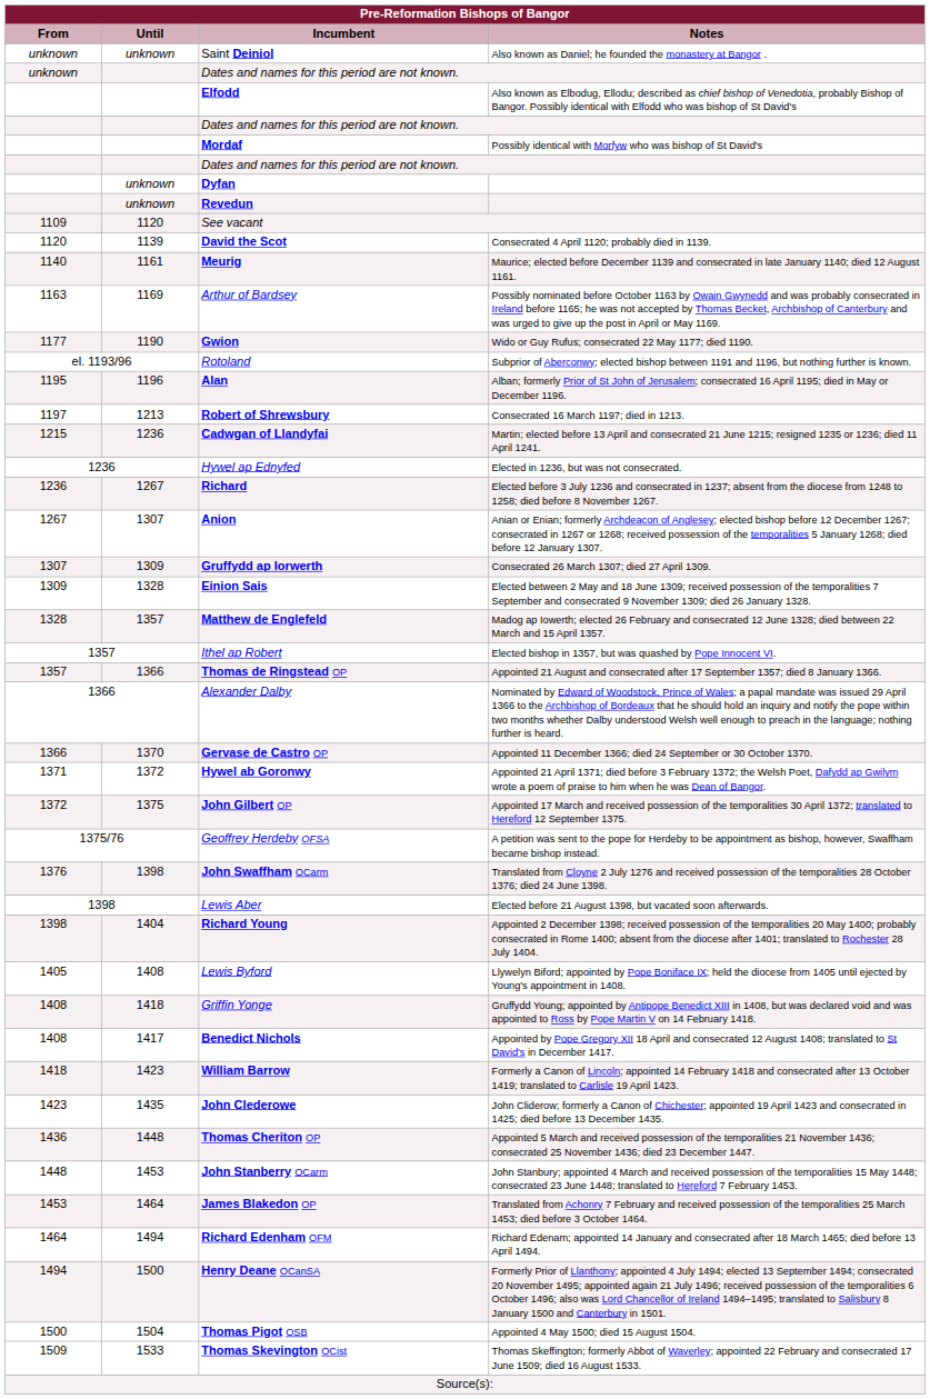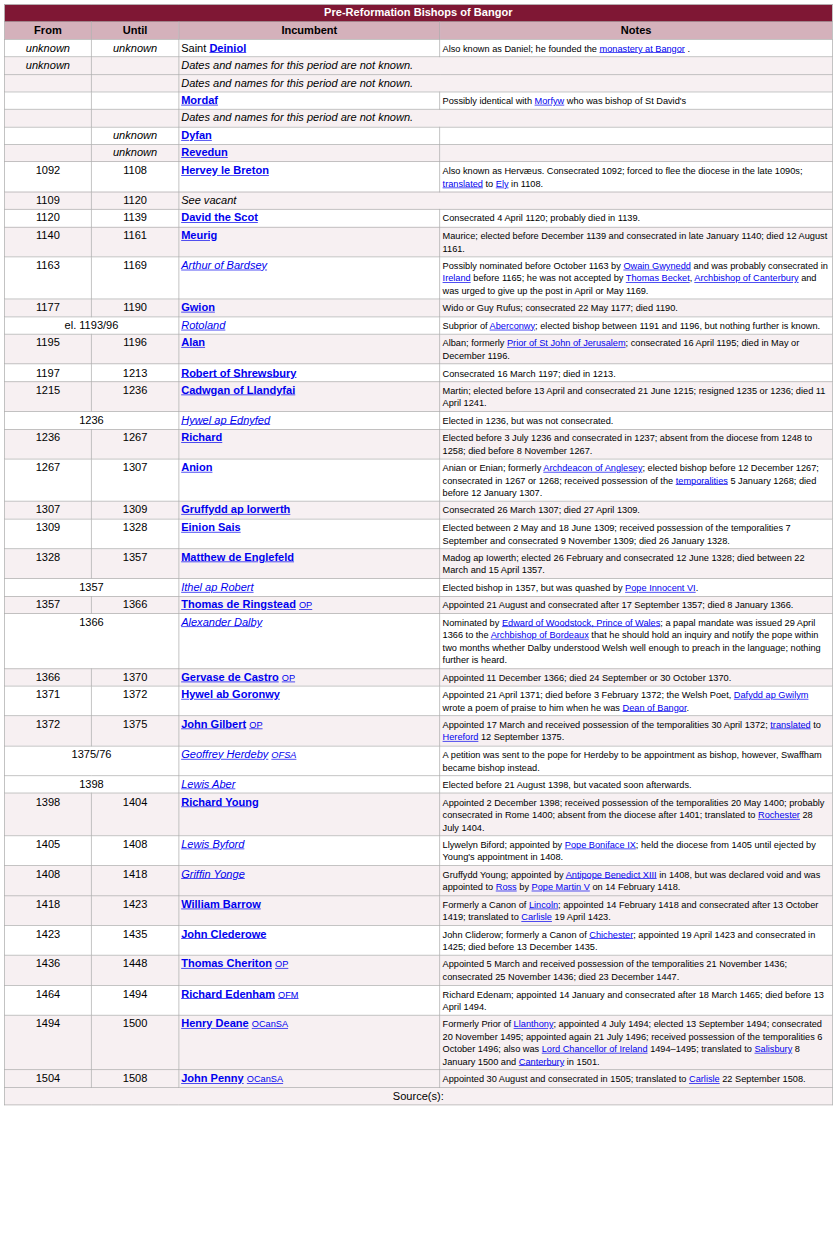- row: Elfodd | Also known as Elbodug, Ellodu; described as chief bishop of Venedotia, probably Bishop of Bangor. Possibly identical with Elfodd who was bishop of St David's
+ row: 1092 | 1108 | Hervey le Breton | Also known as Hervæus. Consecrated 1092; forced to flee the diocese in the late 1090s; translated to Ely in 1108.
- row: 1376 | 1398 | John Swaffham OCarm | Translated from Cloyne 2 July 1276 and received possession of the temporalities 28 October 1376; died 24 June 1398.
- row: 1408 | 1417 | Benedict Nichols | Appointed by Pope Gregory XII 18 April and consecrated 12 August 1408; translated to St David's in December 1417.
- row: 1448 | 1453 | John Stanberry OCarm | John Stanbury; appointed 4 March and received possession of the temporalities 15 May 1448; consecrated 23 June 1448; translated to Hereford 7 February 1453.
- row: 1453 | 1464 | James Blakedon OP | Translated from Achonry 7 February and received possession of the temporalities 25 March 1453; died before 3 October 1464.
- row: 1500 | 1504 | Thomas Pigot OSB | Appointed 4 May 1500; died 15 August 1504.
+ row: 1504 | 1508 | John Penny OCanSA | Appointed 30 August and consecrated in 1505; translated to Carlisle 22 September 1508.
- row: 1509 | 1533 | Thomas Skevington OCist | Thomas Skeffington; formerly Abbot of Waverley; appointed 22 February and consecrated 17 June 1509; died 16 August 1533.
